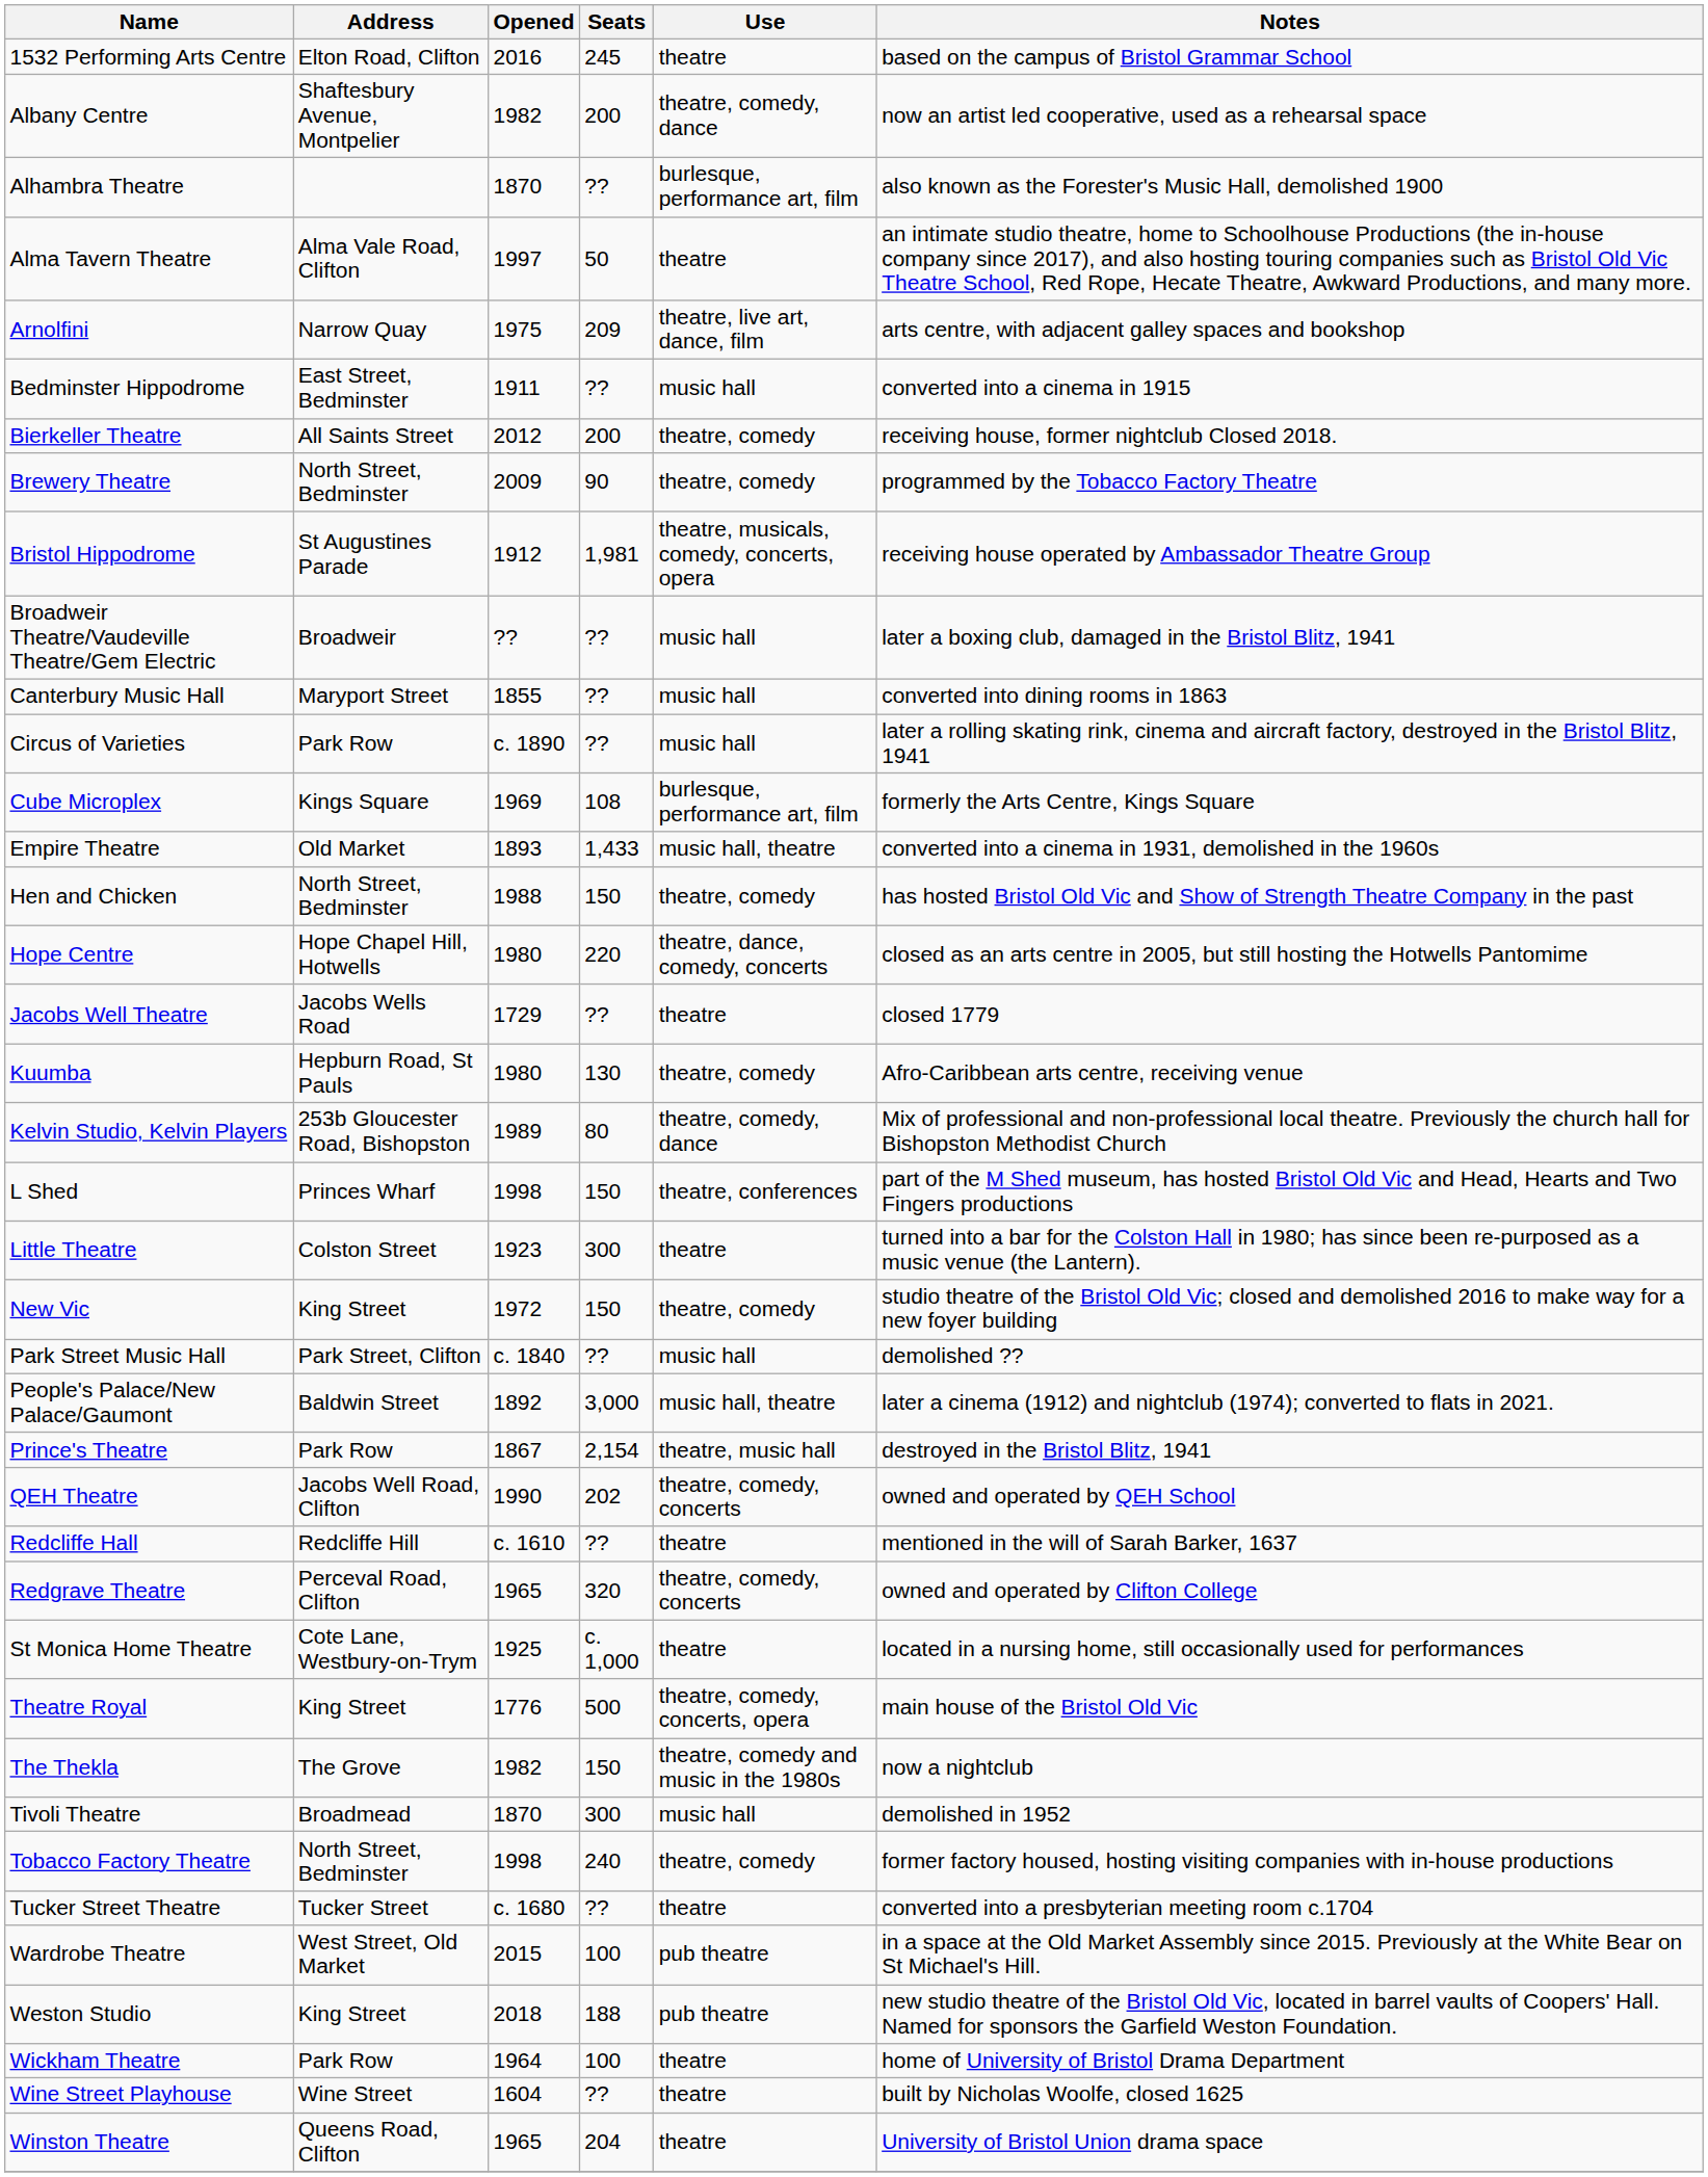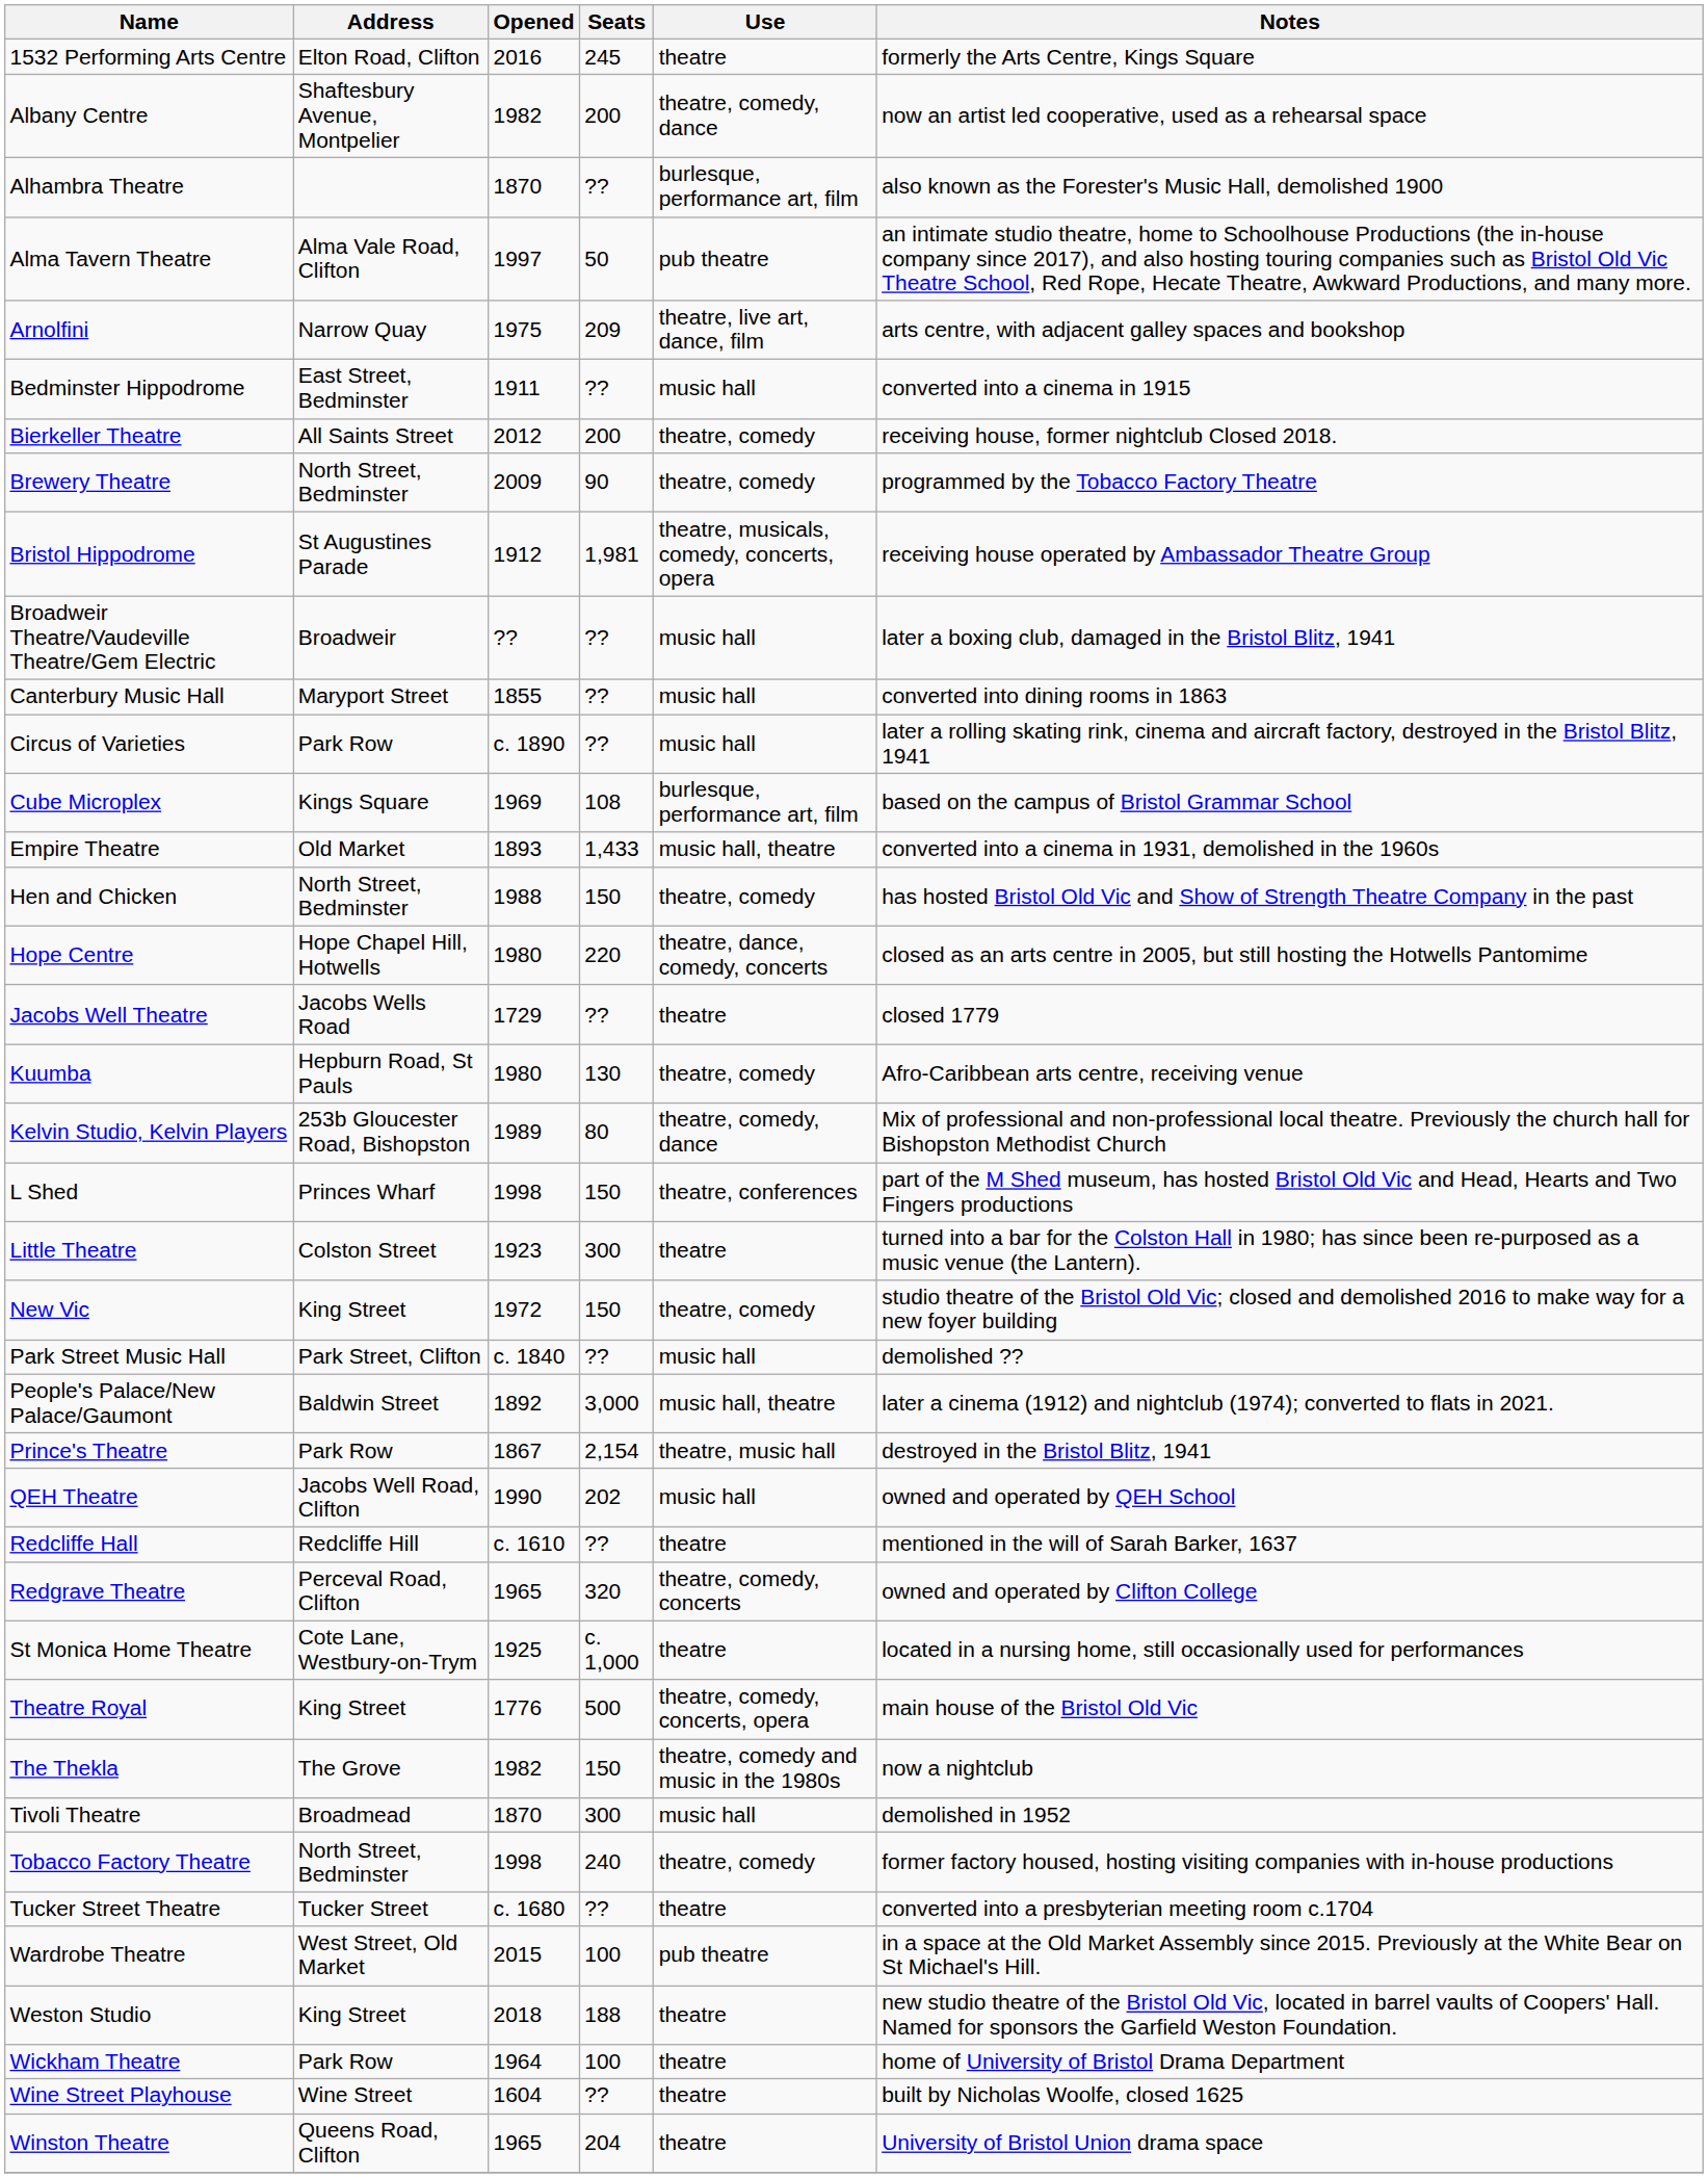1532 Performing Arts Centre | Notes: based on the campus of Bristol Grammar School -> formerly the Arts Centre, Kings Square
Alma Tavern Theatre | Use: theatre -> pub theatre
Cube Microplex | Notes: formerly the Arts Centre, Kings Square -> based on the campus of Bristol Grammar School
QEH Theatre | Use: theatre, comedy, concerts -> music hall
Weston Studio | Use: pub theatre -> theatre
